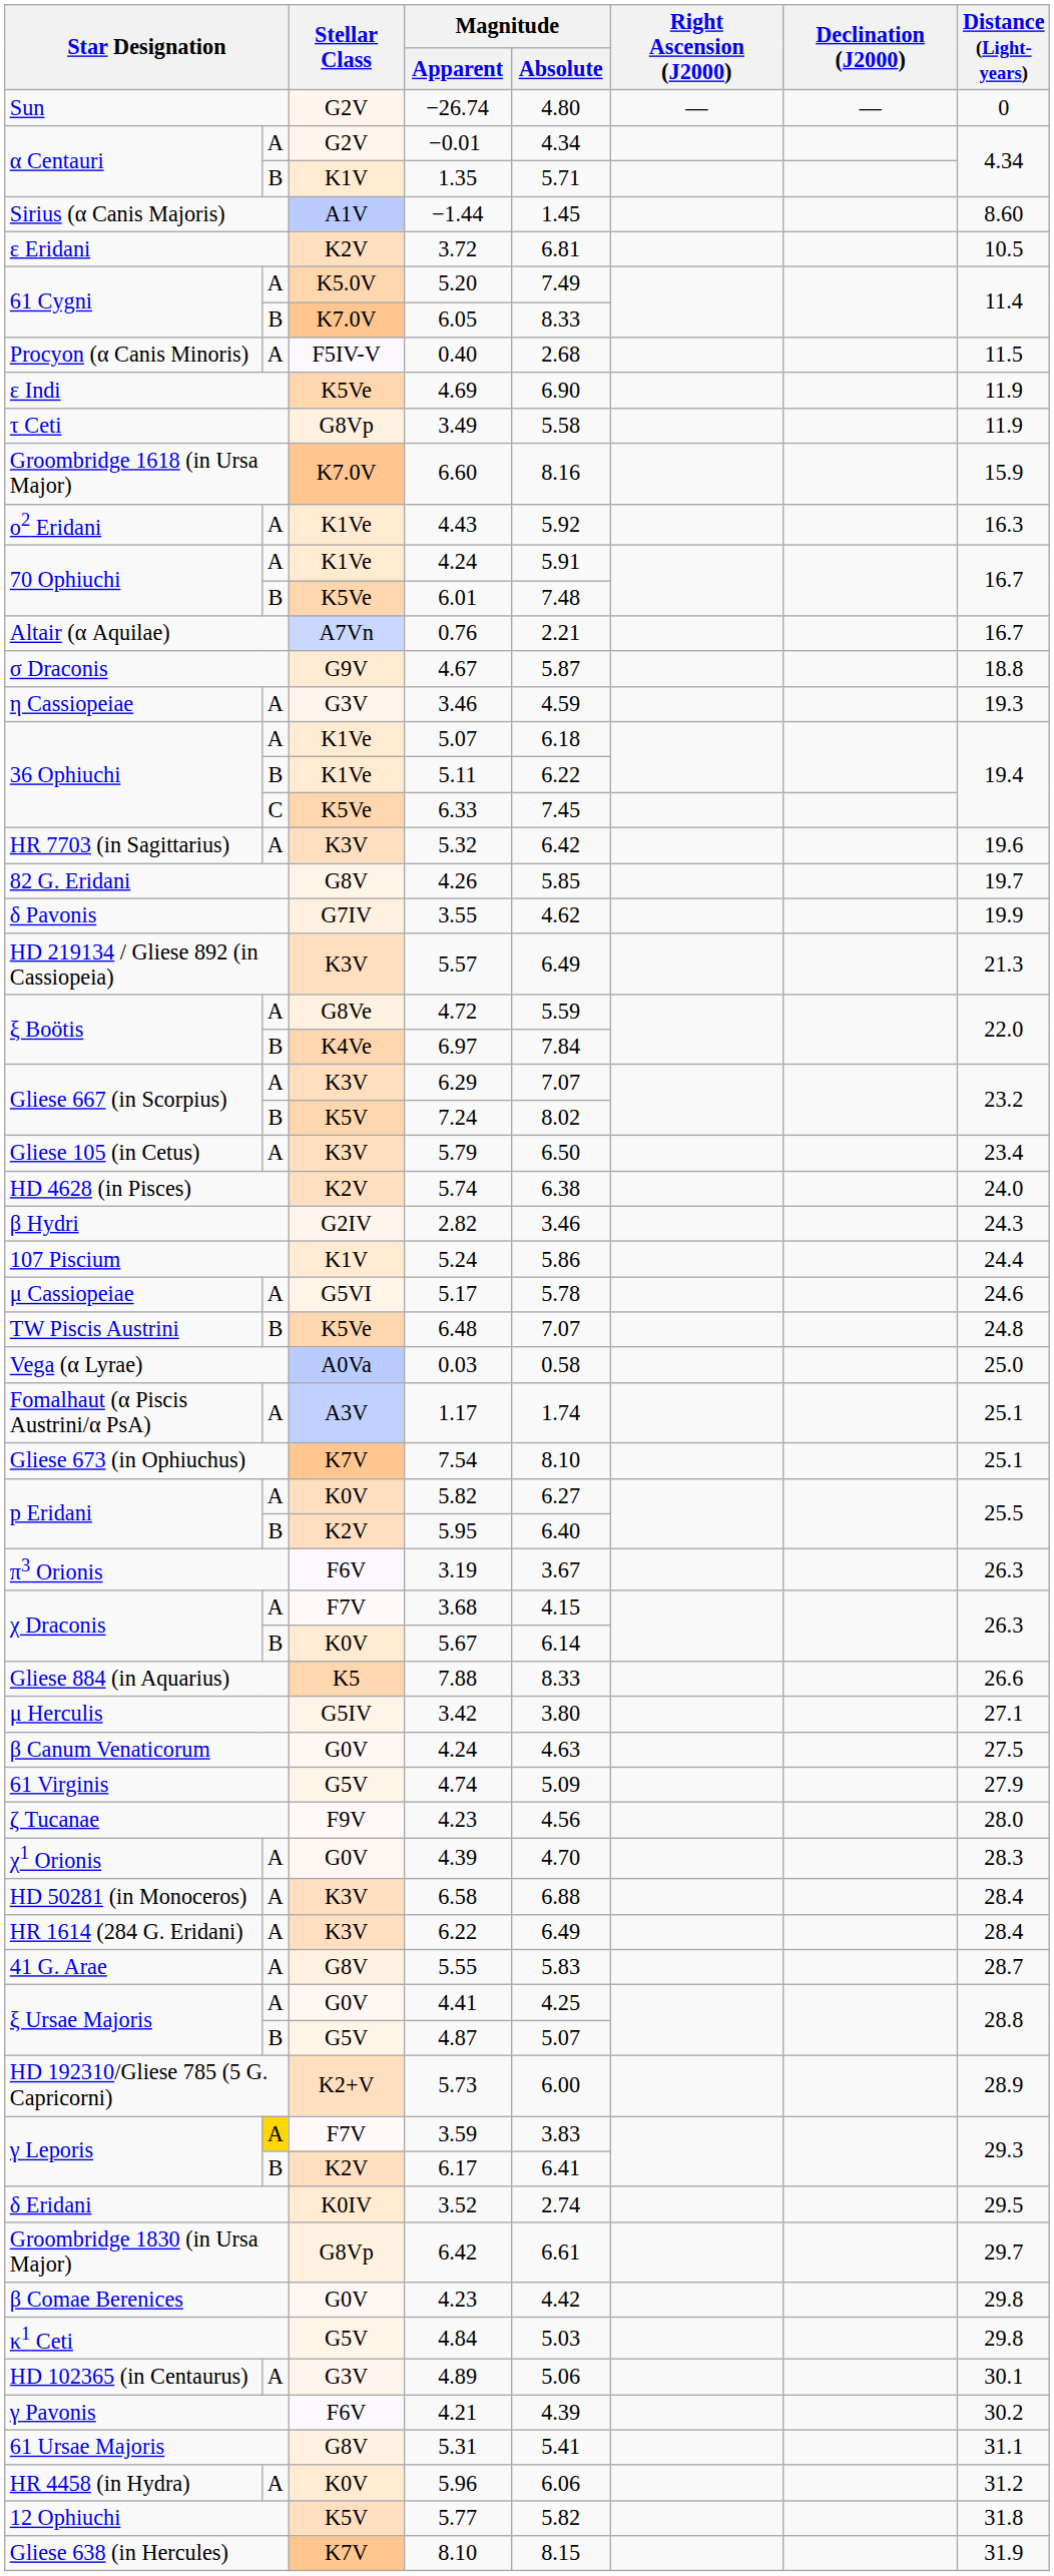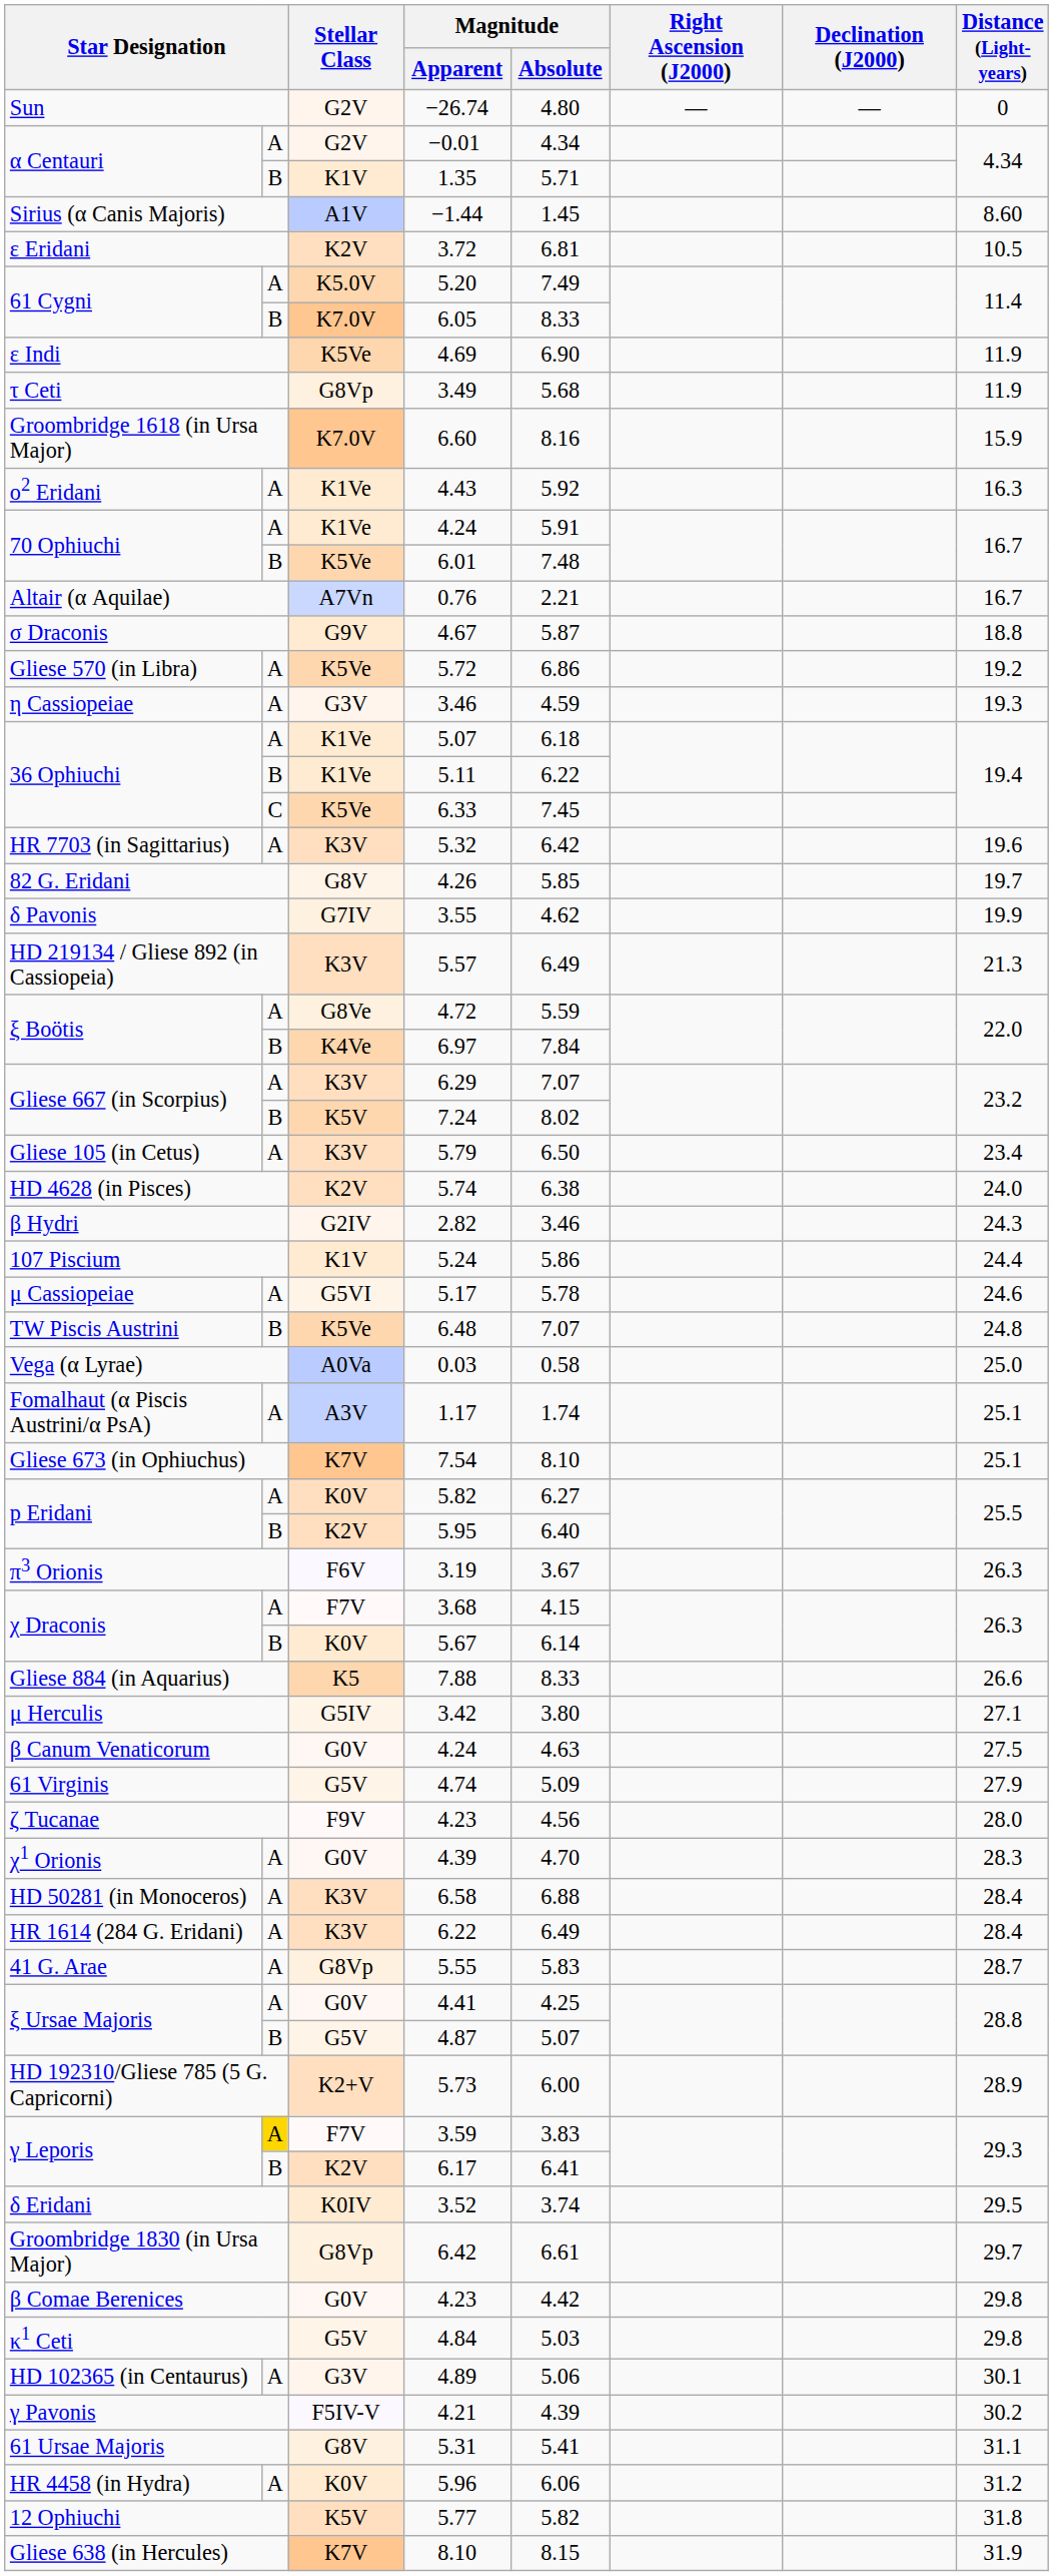- row: Procyon (α Canis Minoris) | A | F5IV-V | 0.40 | 2.68 | 11.5
3.49 | Magnitude / Absolute: 5.58 -> 5.68
+ row: Gliese 570 (in Libra) | A | K5Ve | 5.72 | 6.86 | 19.2
5.55 | Stellar Class: G8V -> G8Vp
3.52 | Magnitude / Absolute: 2.74 -> 3.74
4.21 | Stellar Class: F6V -> F5IV-V
